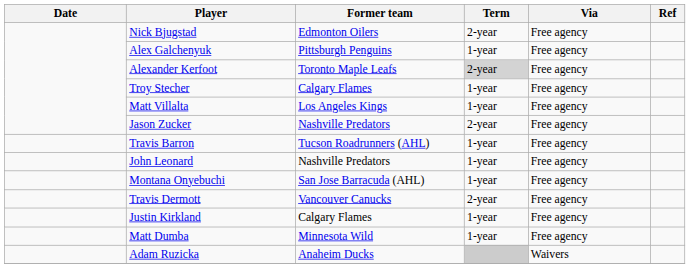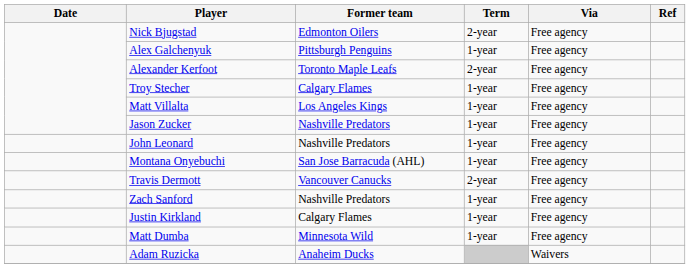Alexander Kerfoot | Term: lightgrey background -> no background
Jason Zucker | Term: 2-year -> 1-year
- row: Travis Barron | Tucson Roadrunners (AHL) | 1-year | Free agency
+ row: Zach Sanford | Nashville Predators | 1-year | Free agency
